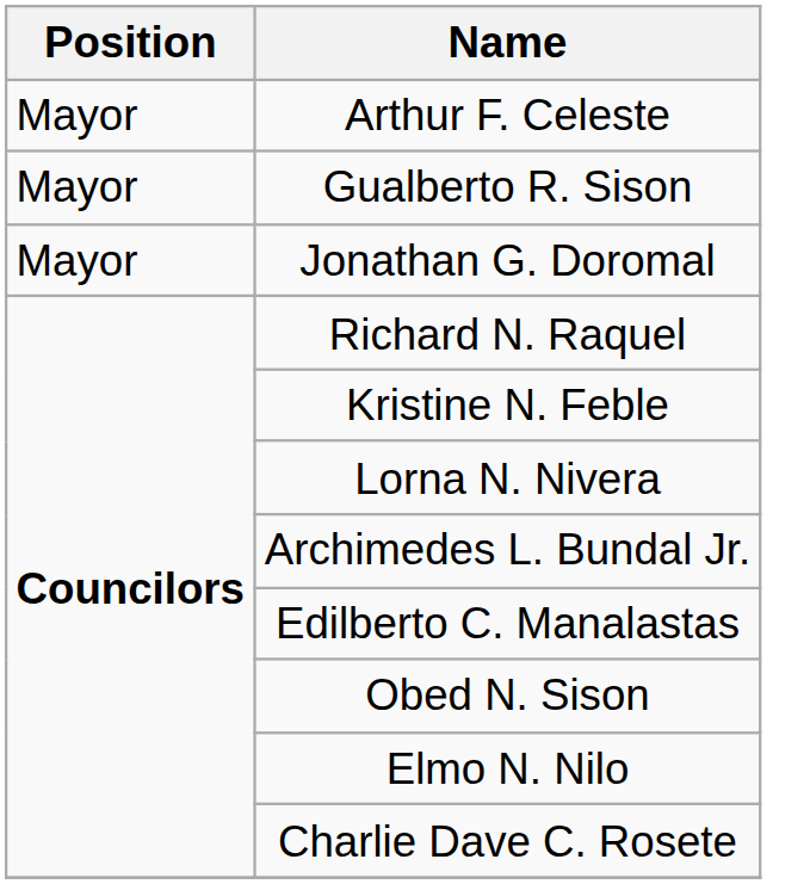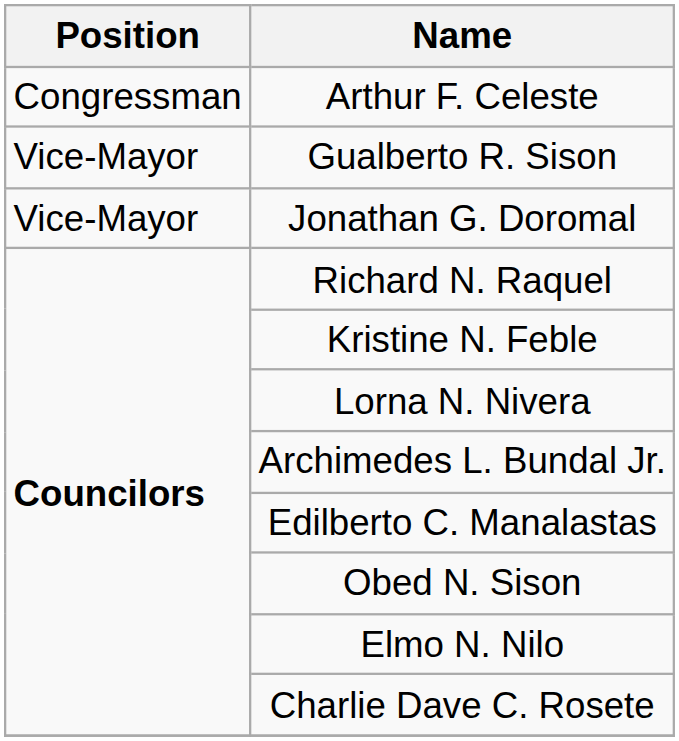Arthur F. Celeste | Position: Mayor -> Congressman
Gualberto R. Sison | Position: Mayor -> Vice-Mayor
Jonathan G. Doromal | Position: Mayor -> Vice-Mayor
